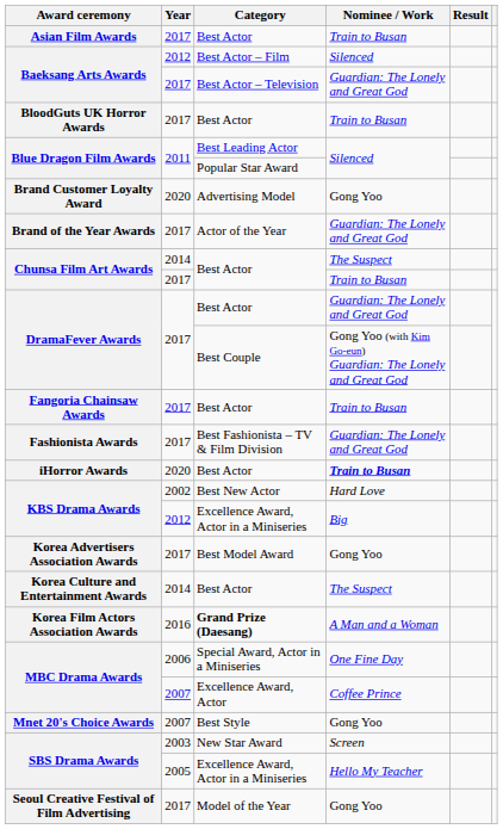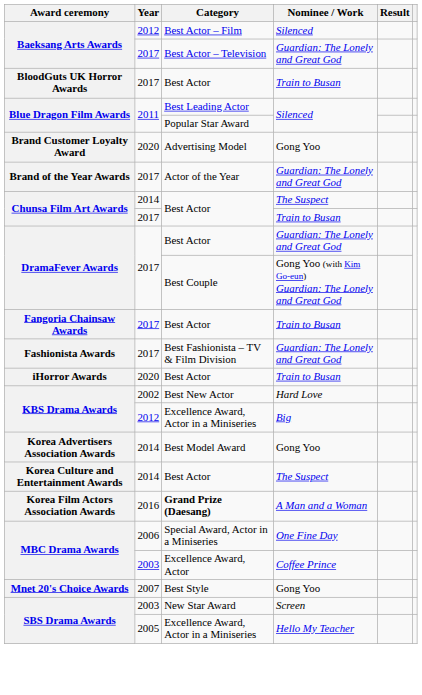- row: Asian Film Awards | 2017 | Best Actor | Train to Busan
iHorror Awards | Nominee / Work: bold -> normal
Korea Advertisers Association Awards | Year: 2017 -> 2014
MBC Drama Awards / Excellence Award, Actor | Year: 2007 -> 2003
- row: Seoul Creative Festival of Film Advertising | 2017 | Model of the Year | Gong Yoo
